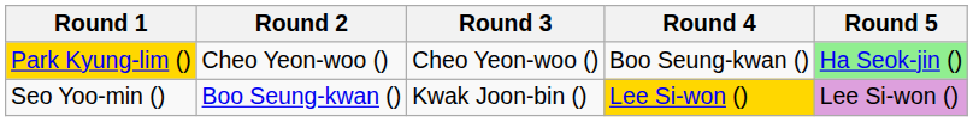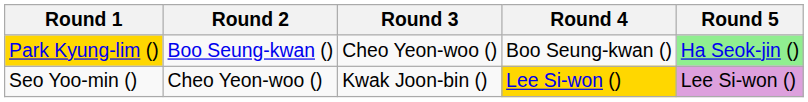Park Kyung-lim () | Round 2: Cheo Yeon-woo () -> Boo Seung-kwan ()
Seo Yoo-min () | Round 2: Boo Seung-kwan () -> Cheo Yeon-woo ()
